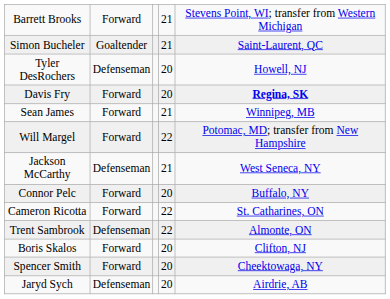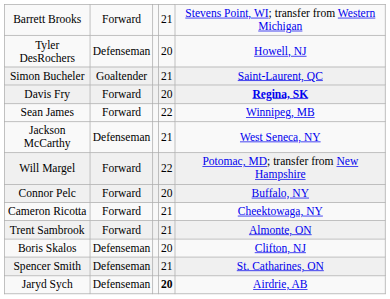rows swapped: Simon Bucheler <-> Tyler DesRochers
Sean James | column 4: 21 -> 22
rows swapped: Will Margel <-> Jackson McCarthy
Cameron Ricotta | column 4: 22 -> 21
Cameron Ricotta | column 5: St. Catharines, ON -> Cheektowaga, NY
Trent Sambrook | column 2: Defenseman -> Forward
Trent Sambrook | column 4: 22 -> 21
Boris Skalos | column 2: Forward -> Defenseman
Spencer Smith | column 2: Forward -> Defenseman
Spencer Smith | column 4: 20 -> 21
Spencer Smith | column 5: Cheektowaga, NY -> St. Catharines, ON
Jaryd Sych | column 4: normal -> bold
